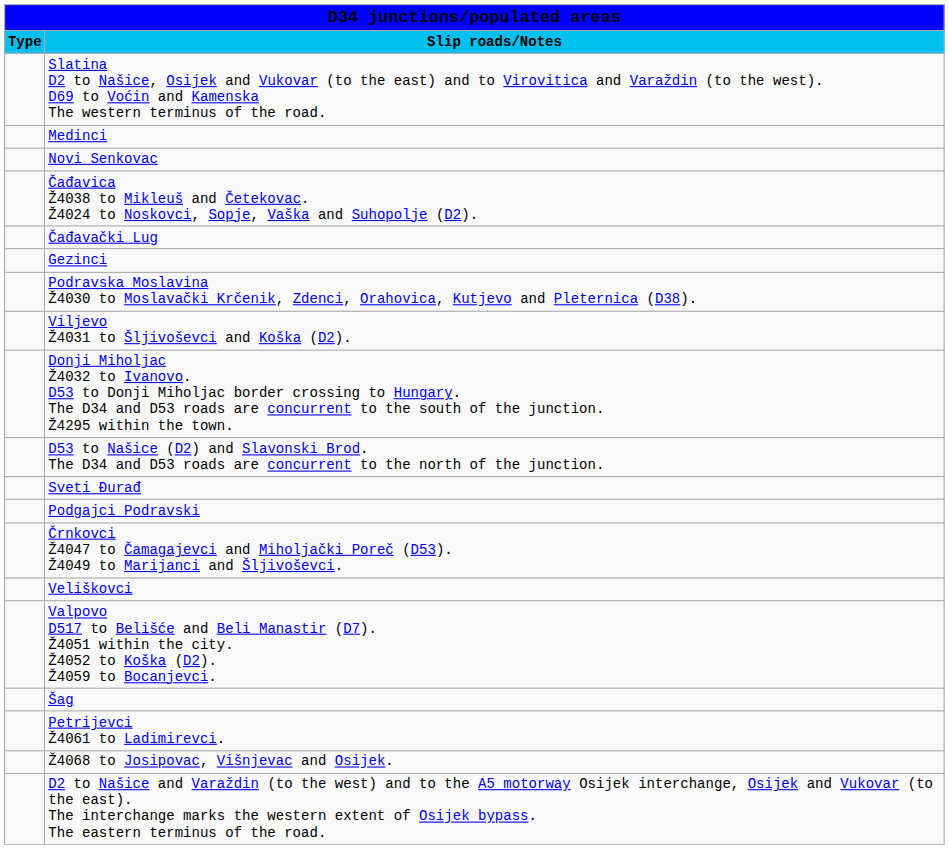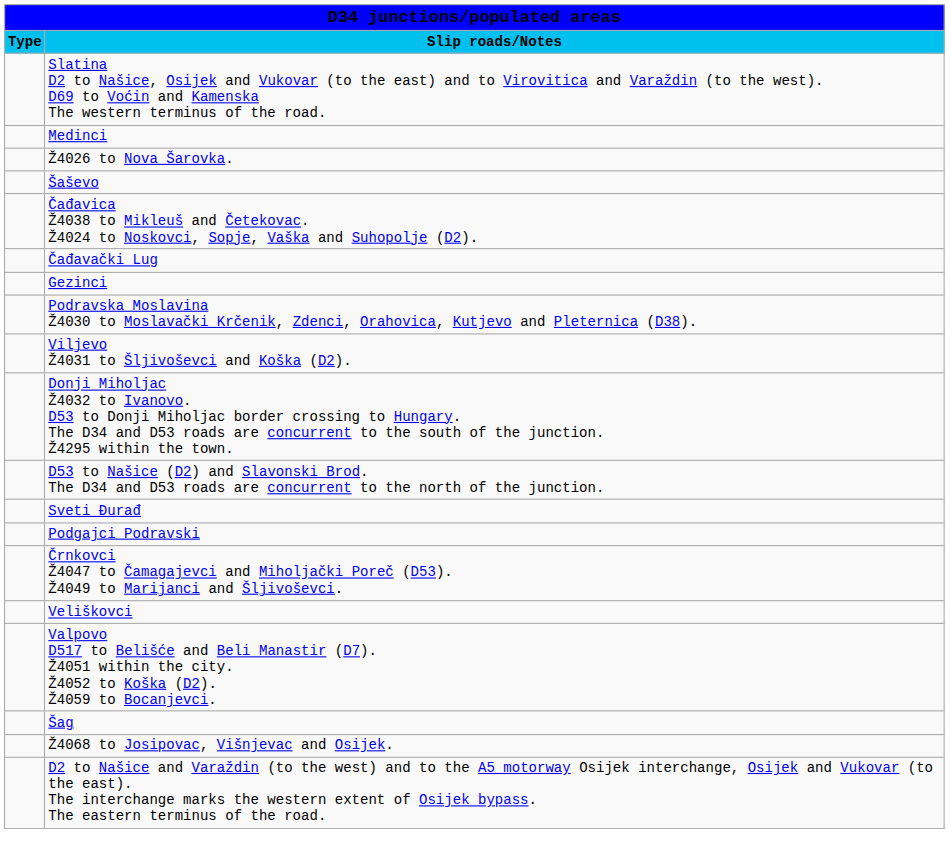+ row: Ž4026 to Nova Šarovka.
- row: Novi Senkovac
+ row: Šaševo
- row: Petrijevci Ž4061 to Ladimirevci.
